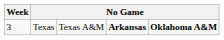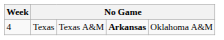Texas | Week: 3 -> 4
Texas | column 5: bold -> normal
